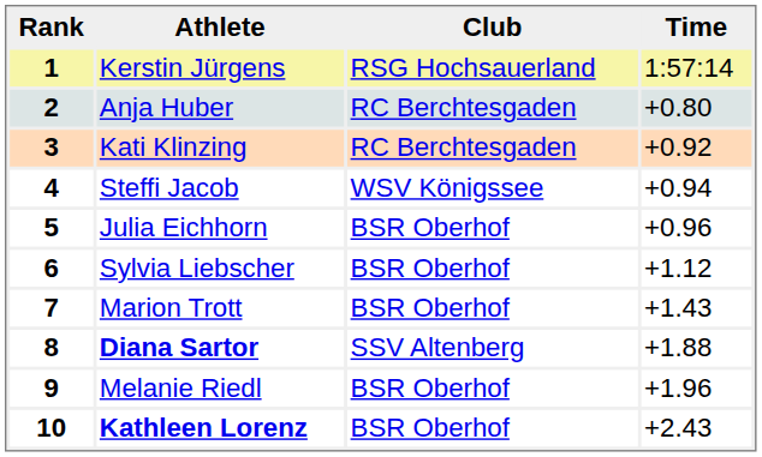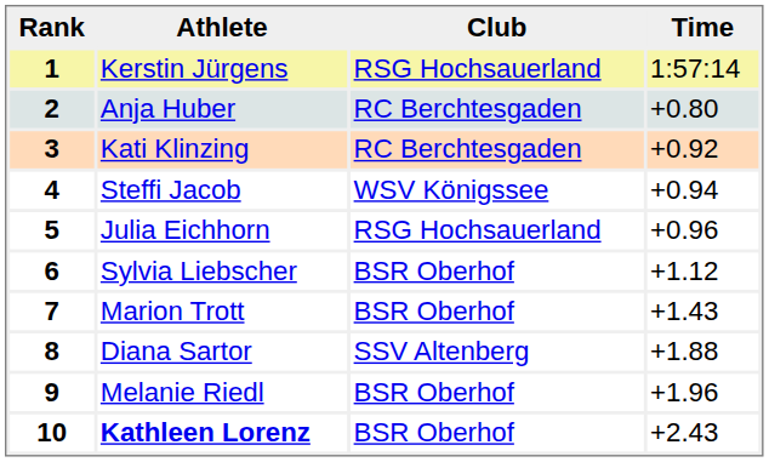5 | Club: BSR Oberhof -> RSG Hochsauerland
8 | Athlete: bold -> normal
